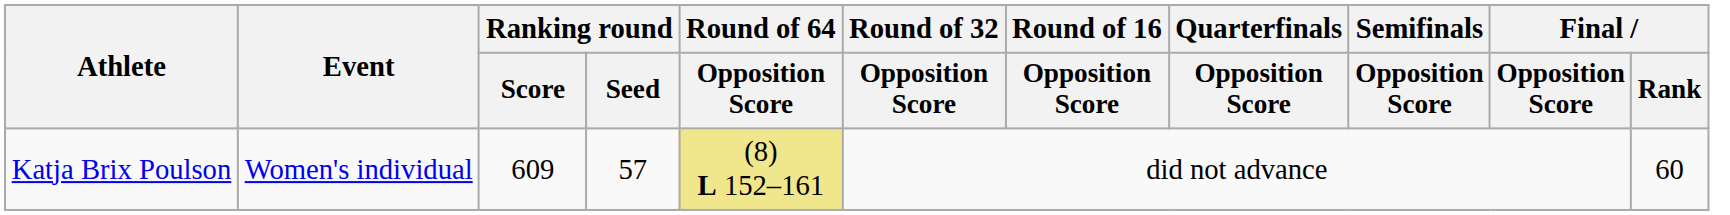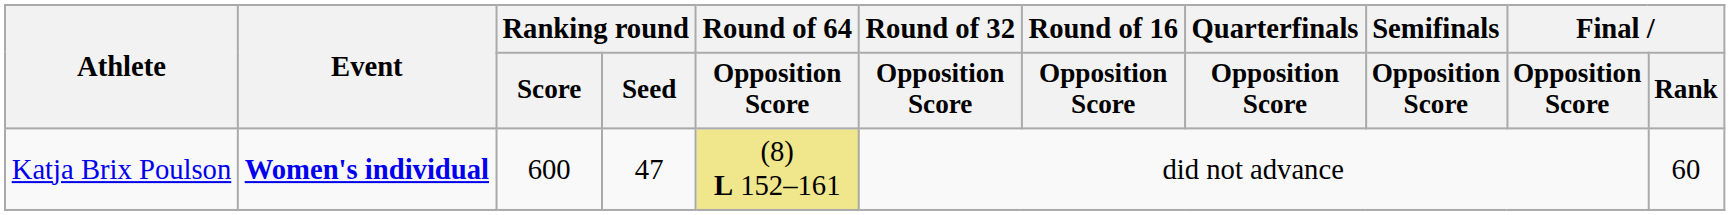Katja Brix Poulson | Event: normal -> bold
Katja Brix Poulson | Ranking round / Score: 609 -> 600
Katja Brix Poulson | Ranking round / Seed: 57 -> 47
